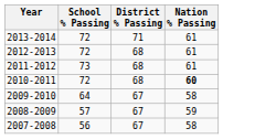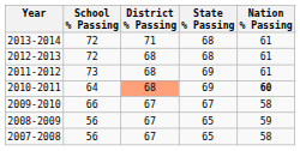+ column: State % Passing | 68 | 68 | 69 | 69 | 67 | 65 | 65
2010-2011 | School % Passing: 72 -> 64
2010-2011 | District % Passing: no background -> lightsalmon background
2009-2010 | School % Passing: 64 -> 66
2008-2009 | School % Passing: 57 -> 56
